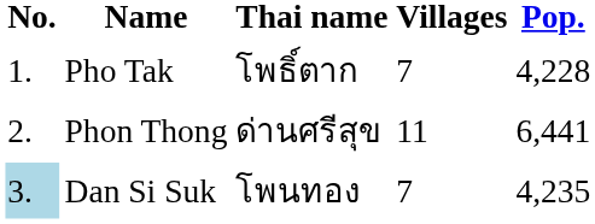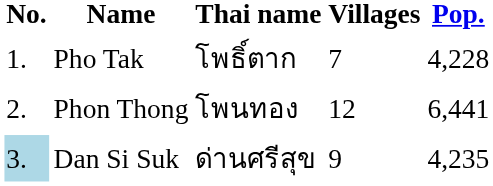Phon Thong | Thai name: ด่านศรีสุข -> โพนทอง
Phon Thong | Villages: 11 -> 12
Dan Si Suk | Thai name: โพนทอง -> ด่านศรีสุข
Dan Si Suk | Villages: 7 -> 9
